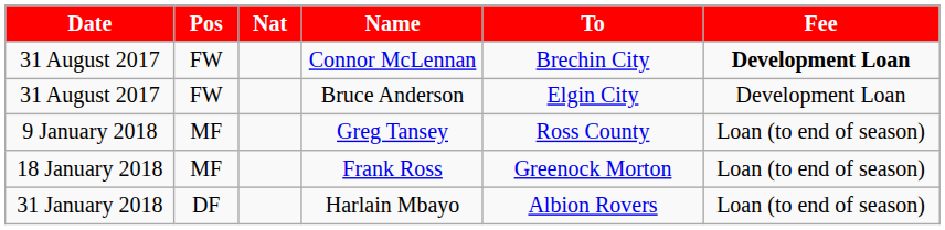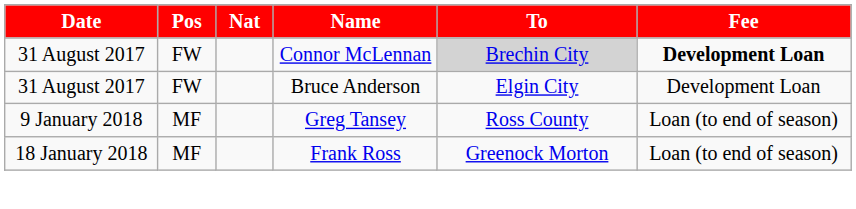Connor McLennan | To: no background -> lightgrey background
- row: 31 January 2018 | DF | Harlain Mbayo | Albion Rovers | Loan (to end of season)
